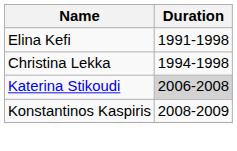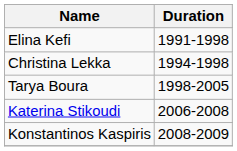+ row: Tarya Boura | 1998-2005
Katerina Stikoudi | Duration: lightgrey background -> no background
